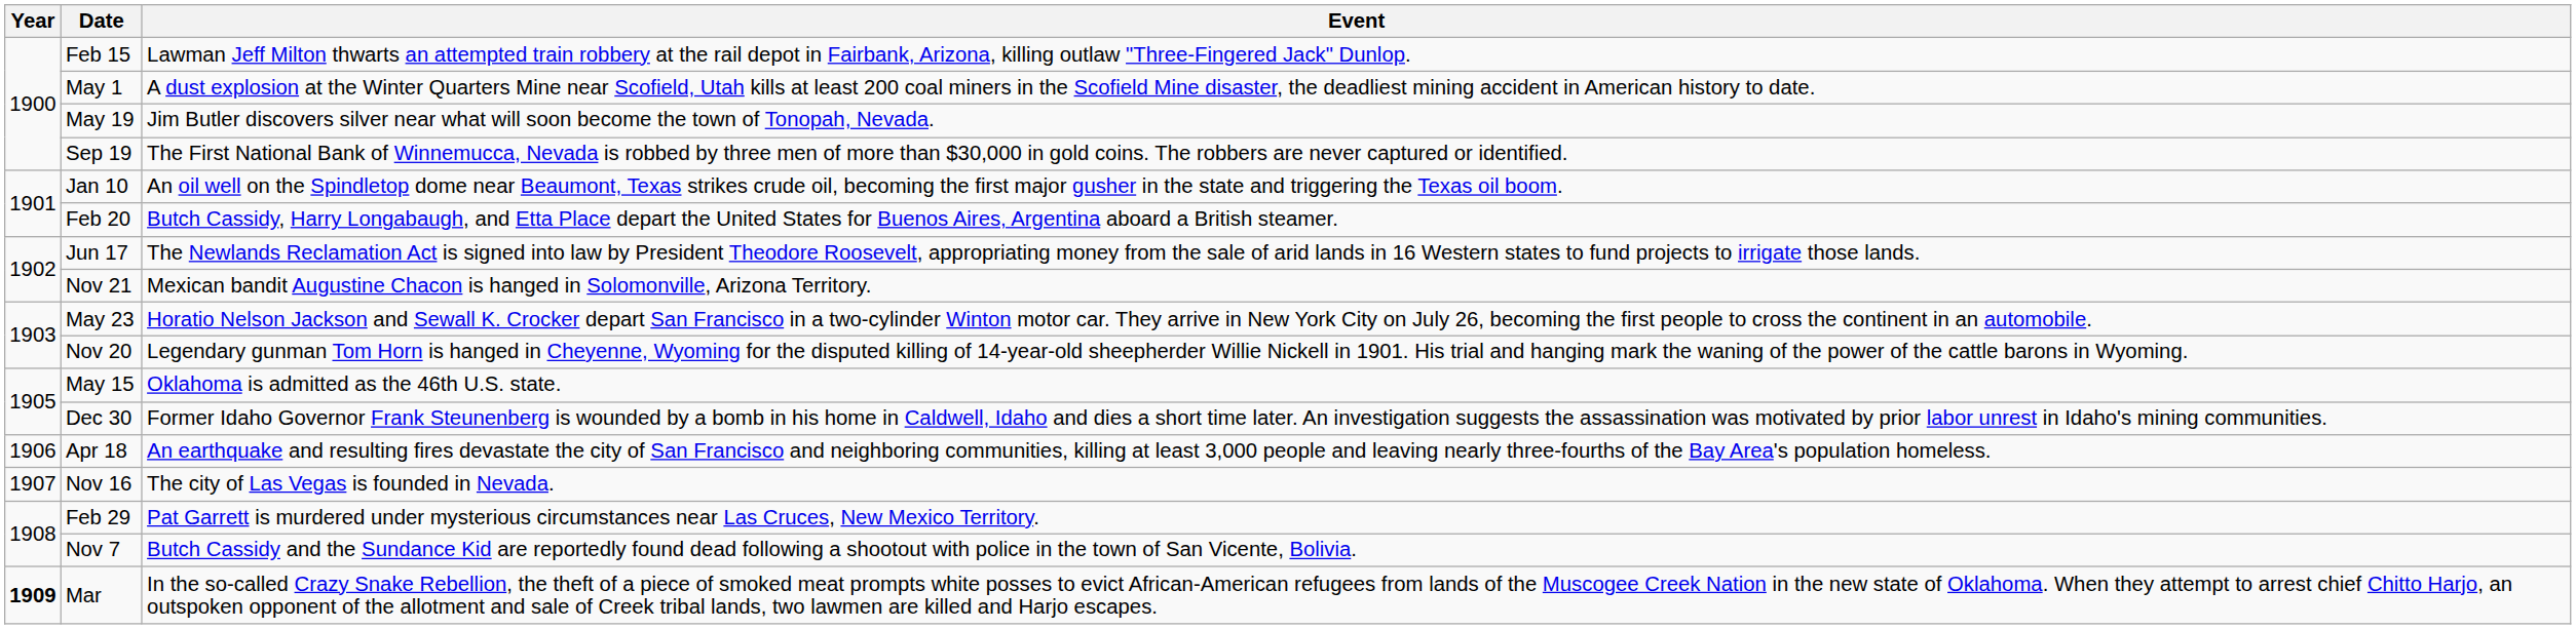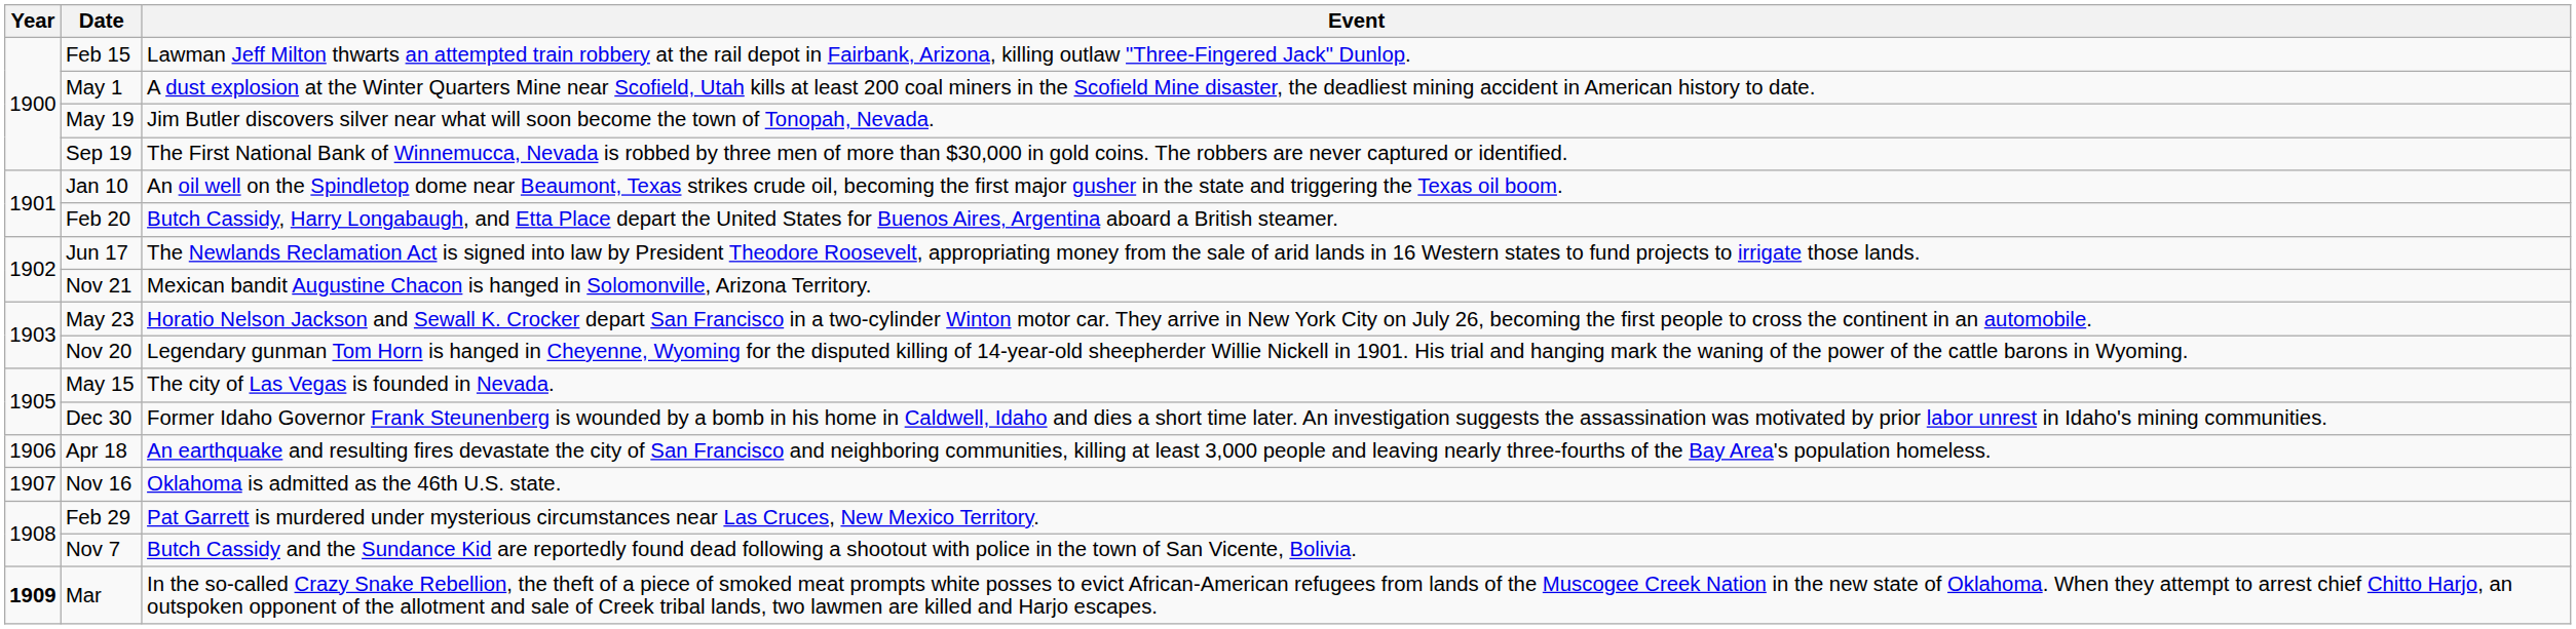May 15 | Event: Oklahoma is admitted as the 46th U.S. state. -> The city of Las Vegas is founded in Nevada.
Nov 16 | Event: The city of Las Vegas is founded in Nevada. -> Oklahoma is admitted as the 46th U.S. state.
